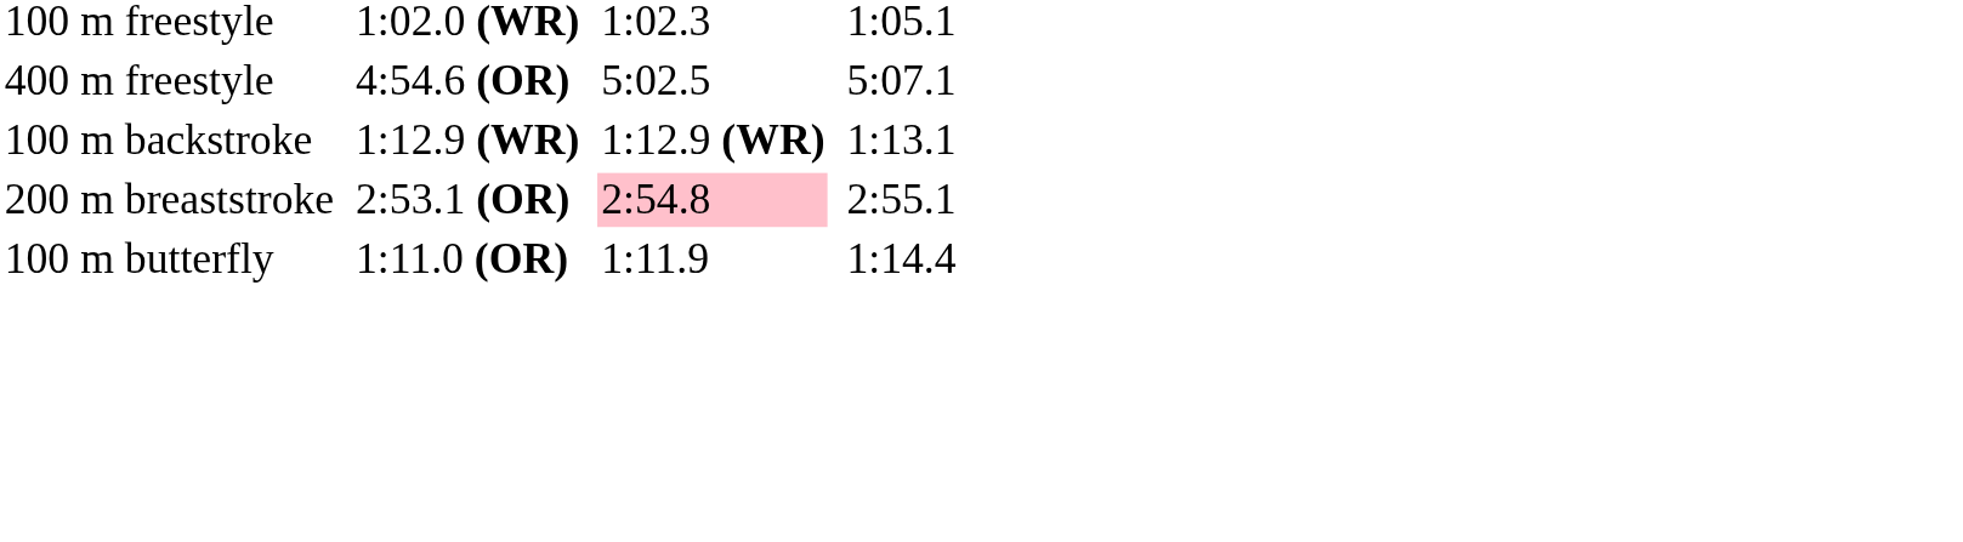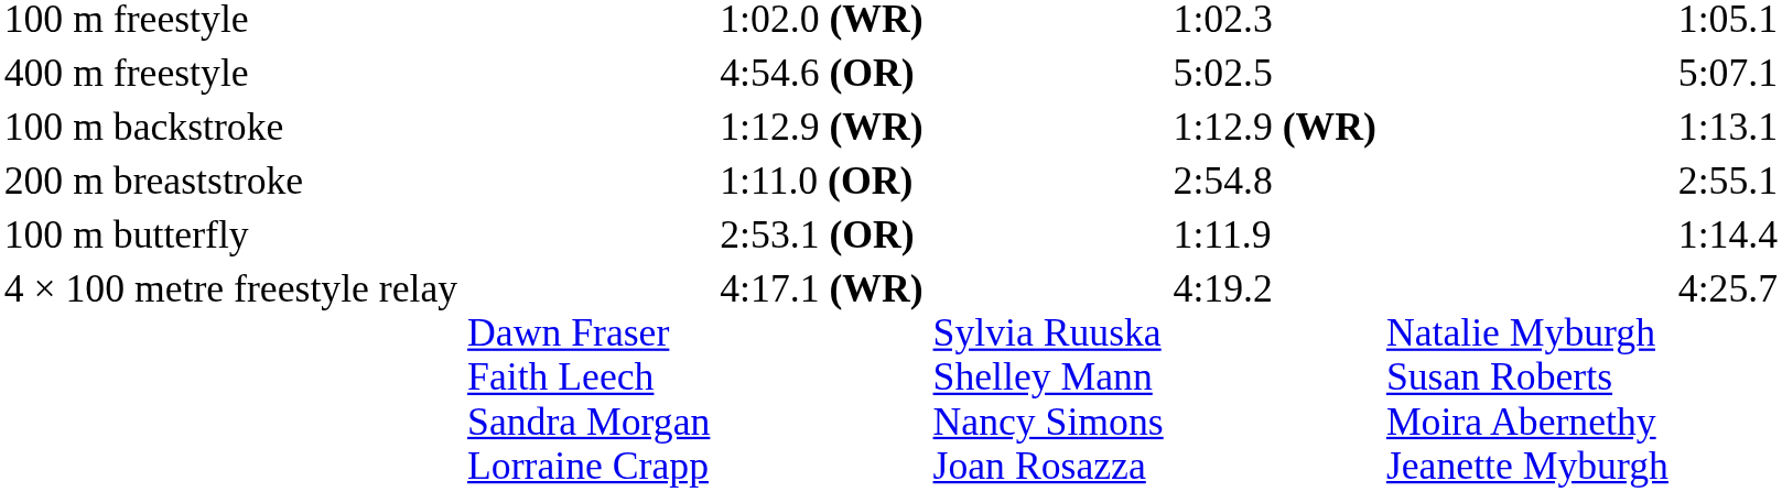200 m breaststroke | column 3: 2:53.1 (OR) -> 1:11.0 (OR)
200 m breaststroke | column 5: pink background -> no background
100 m butterfly | column 3: 1:11.0 (OR) -> 2:53.1 (OR)
+ row: 4 × 100 metre freestyle relay | Dawn Fraser Faith Leech Sandra Morgan Lorraine Crapp | 4:17.1 (WR) | Sylvia Ruuska Shelley Mann Nancy Simons Joan Rosazza | 4:19.2 | Natalie Myburgh Susan Roberts Moira Abernethy Jeanette Myburgh | 4:25.7
